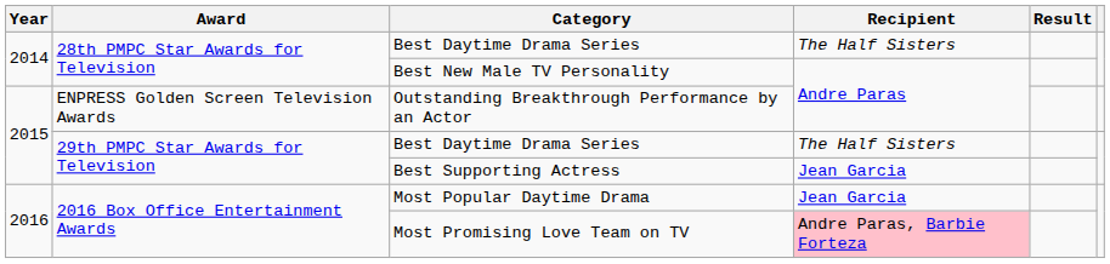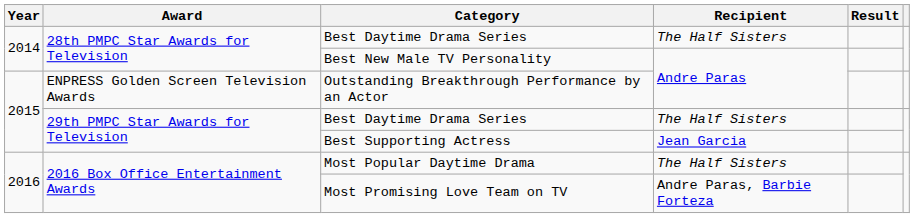Most Popular Daytime Drama | Recipient: Jean Garcia -> The Half Sisters
Most Promising Love Team on TV | Recipient: pink background -> no background
